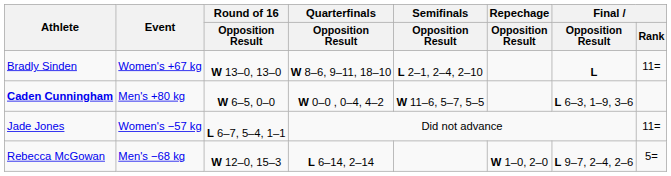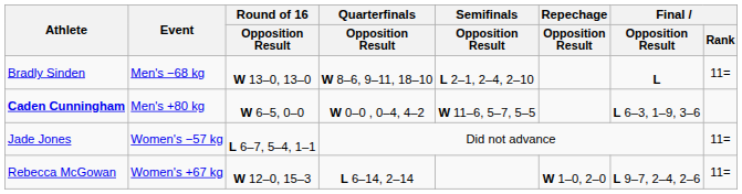Bradly Sinden | Event: Women's +67 kg -> Men's −68 kg
Rebecca McGowan | Event: Men's −68 kg -> Women's +67 kg
Rebecca McGowan | Final / Rank: 5= -> 11=
